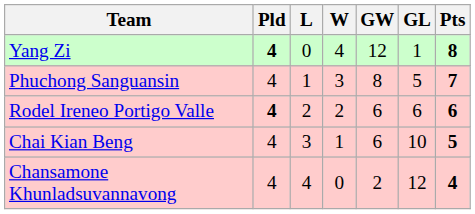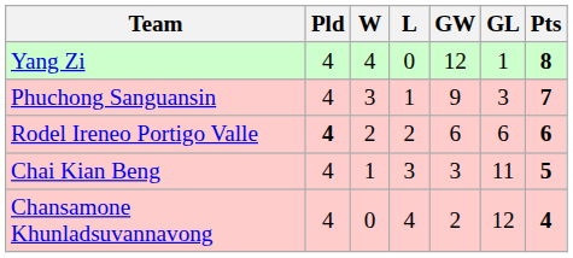columns swapped: W <-> L
Yang Zi | Pld: bold -> normal
Phuchong Sanguansin | GW: 8 -> 9
Phuchong Sanguansin | GL: 5 -> 3
Chai Kian Beng | GW: 6 -> 3
Chai Kian Beng | GL: 10 -> 11
